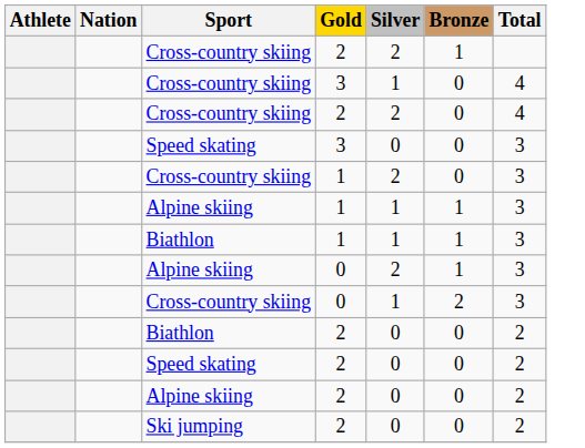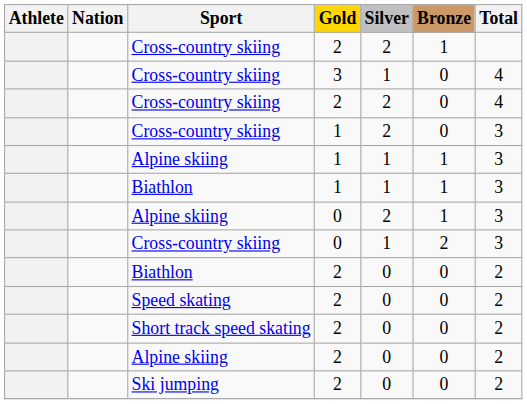- row: Speed skating | 3 | 0 | 0 | 3
+ row: Short track speed skating | 2 | 0 | 0 | 2
